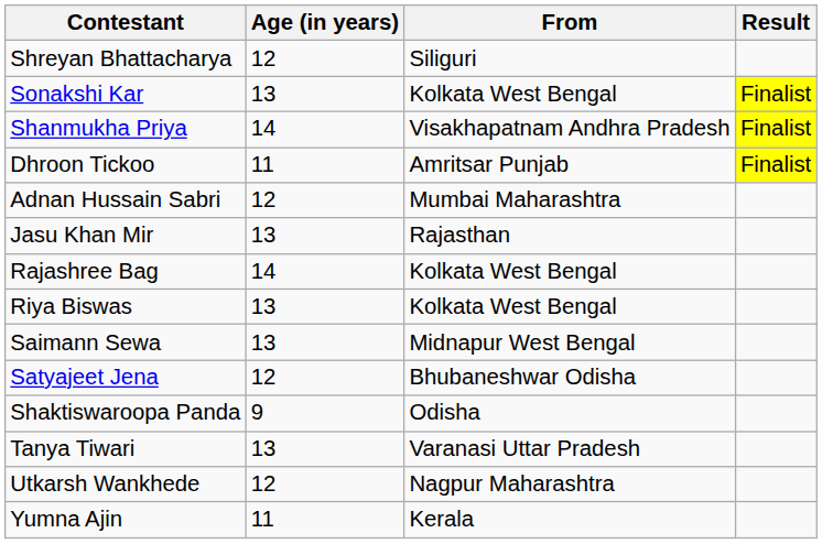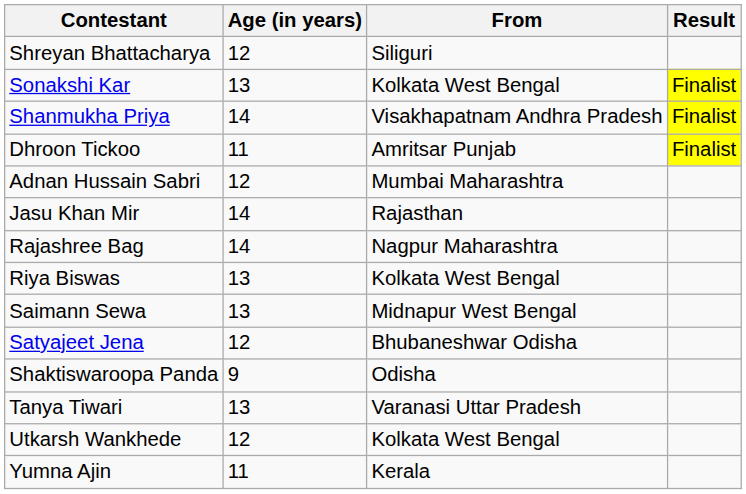Jasu Khan Mir | Age (in years): 13 -> 14
Rajashree Bag | From: Kolkata West Bengal -> Nagpur Maharashtra
Utkarsh Wankhede | From: Nagpur Maharashtra -> Kolkata West Bengal
